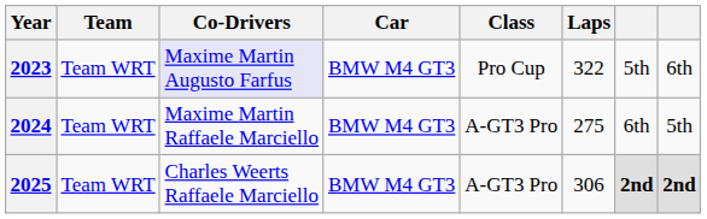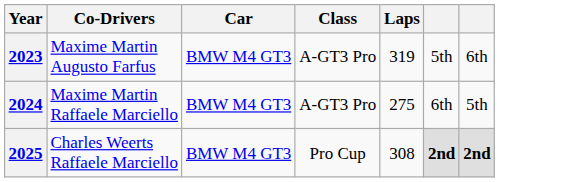- column: Team | Team WRT | Team WRT | Team WRT
2023 | Co-Drivers: lavender background -> no background
2023 | Class: Pro Cup -> A-GT3 Pro
2023 | Laps: 322 -> 319
2025 | Class: A-GT3 Pro -> Pro Cup
2025 | Laps: 306 -> 308
